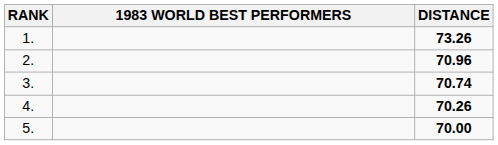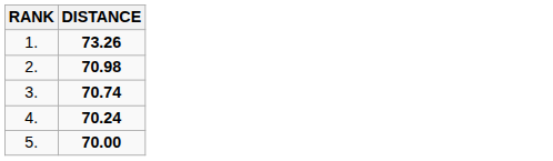- column: 1983 WORLD BEST PERFORMERS
2. | DISTANCE: 70.96 -> 70.98
4. | DISTANCE: 70.26 -> 70.24
